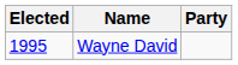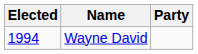Wayne David | Elected: 1995 -> 1994
